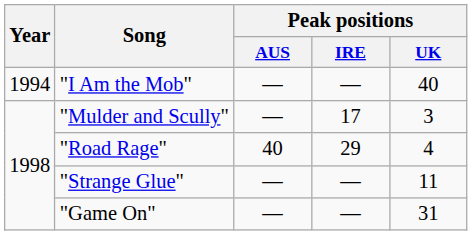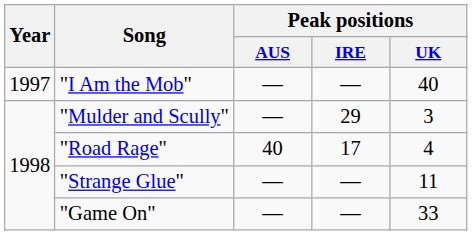"I Am the Mob" | Year: 1994 -> 1997
"Mulder and Scully" | Peak positions / IRE: 17 -> 29
"Road Rage" | Peak positions / IRE: 29 -> 17
"Game On" | Peak positions / UK: 31 -> 33
